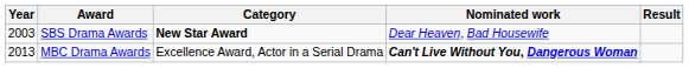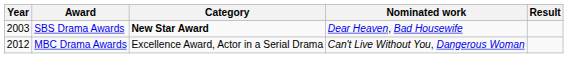MBC Drama Awards | Year: 2013 -> 2012
MBC Drama Awards | Nominated work: bold -> normal
